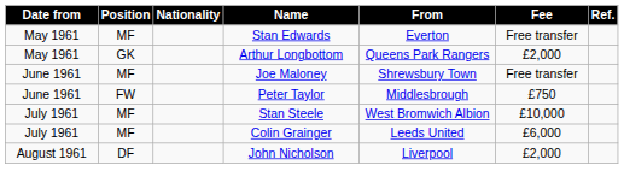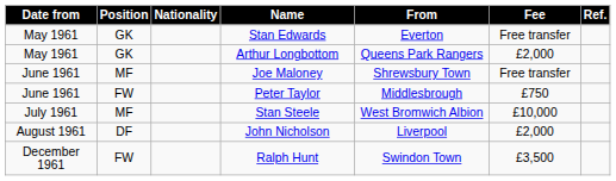Stan Edwards | Position: MF -> GK
- row: July 1961 | MF | Colin Grainger | Leeds United | £6,000
+ row: December 1961 | FW | Ralph Hunt | Swindon Town | £3,500
